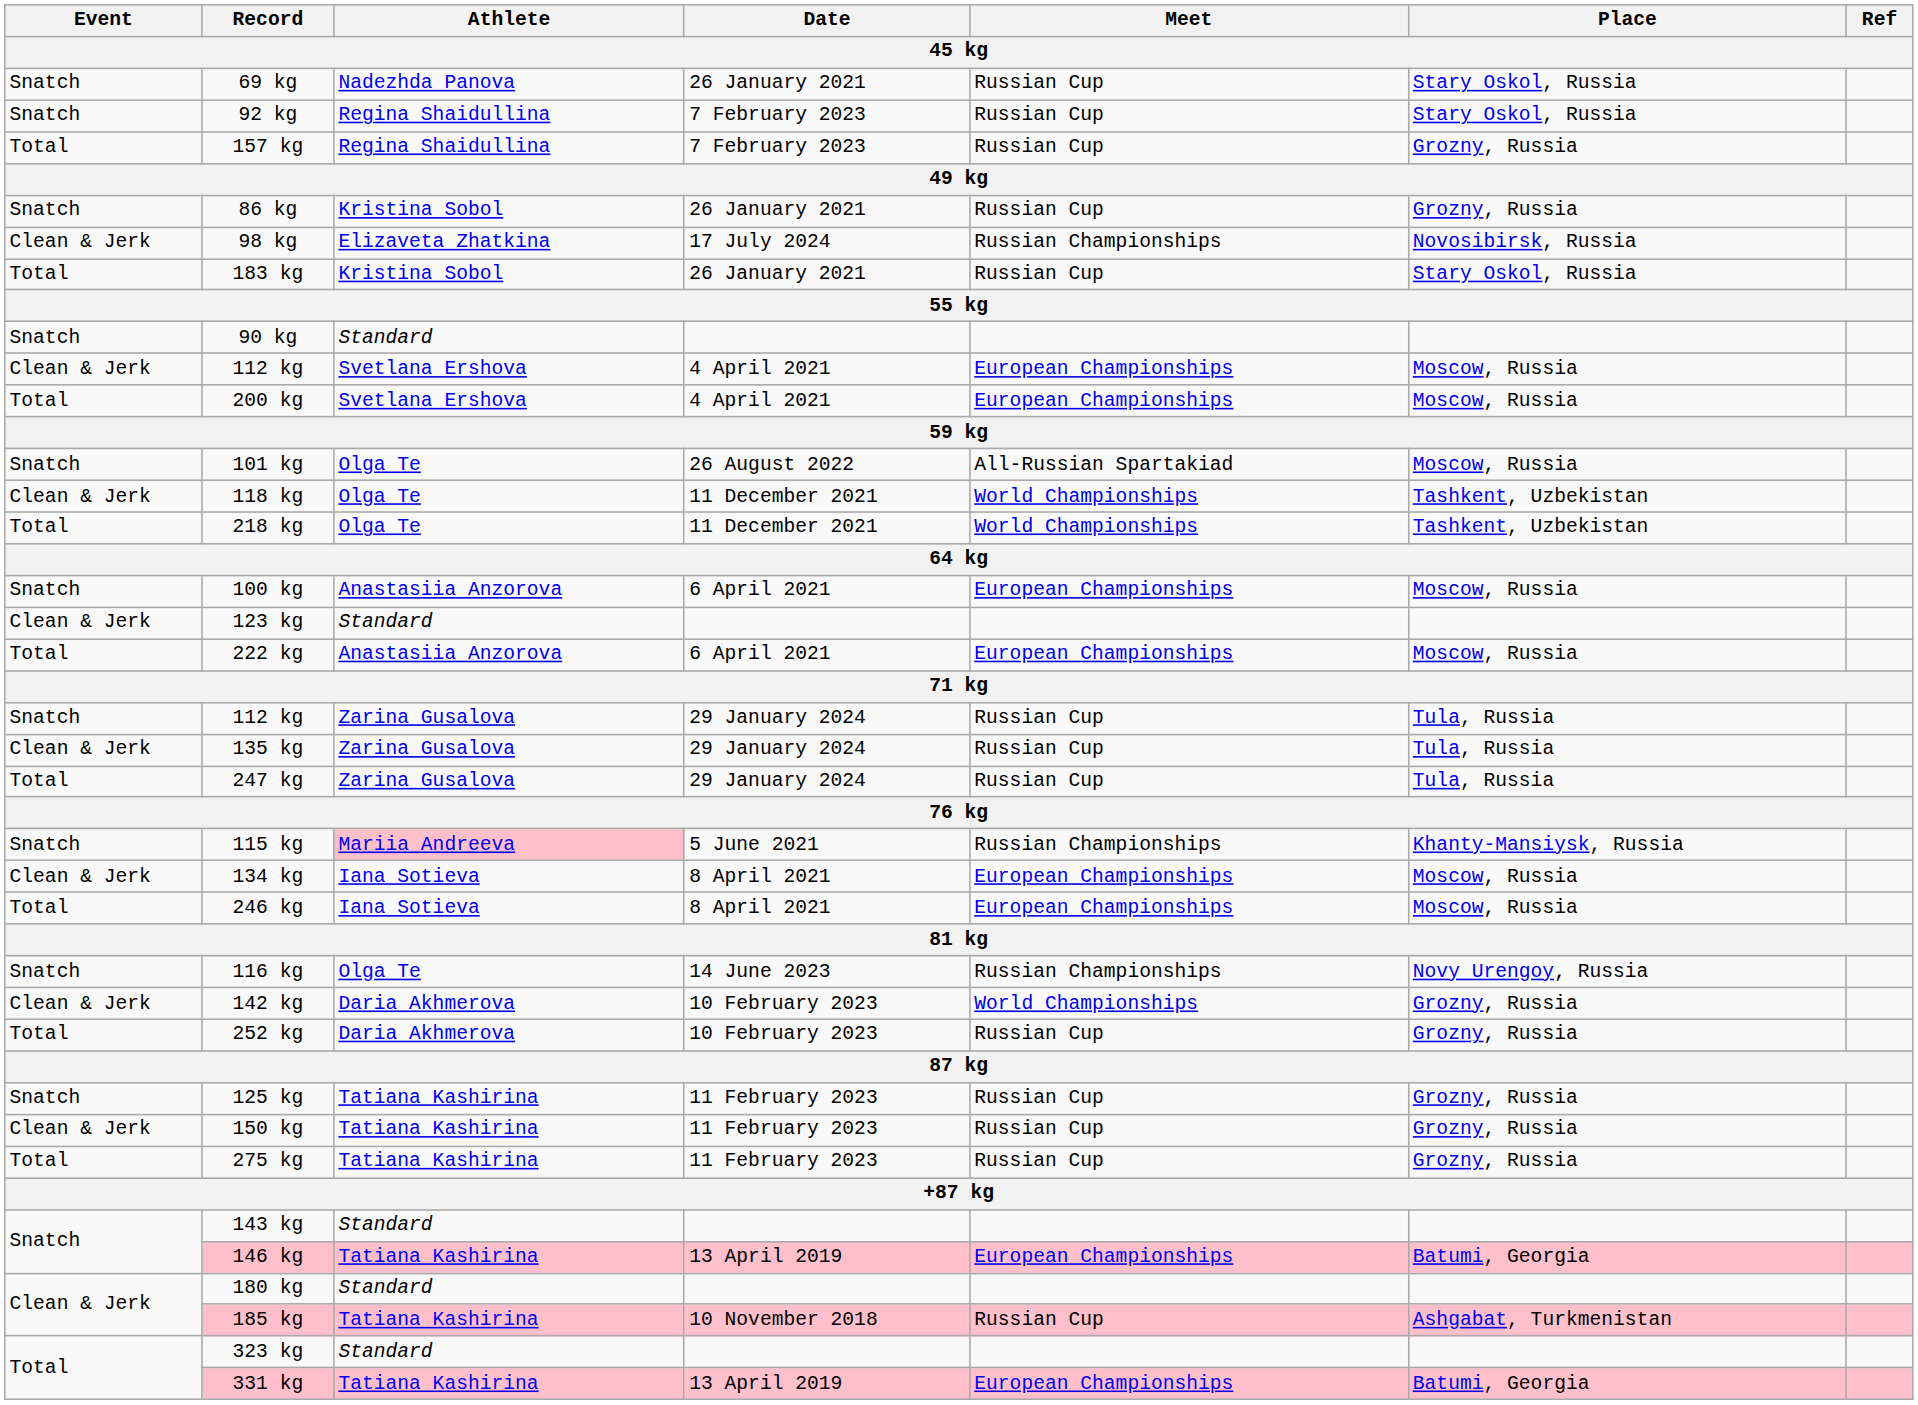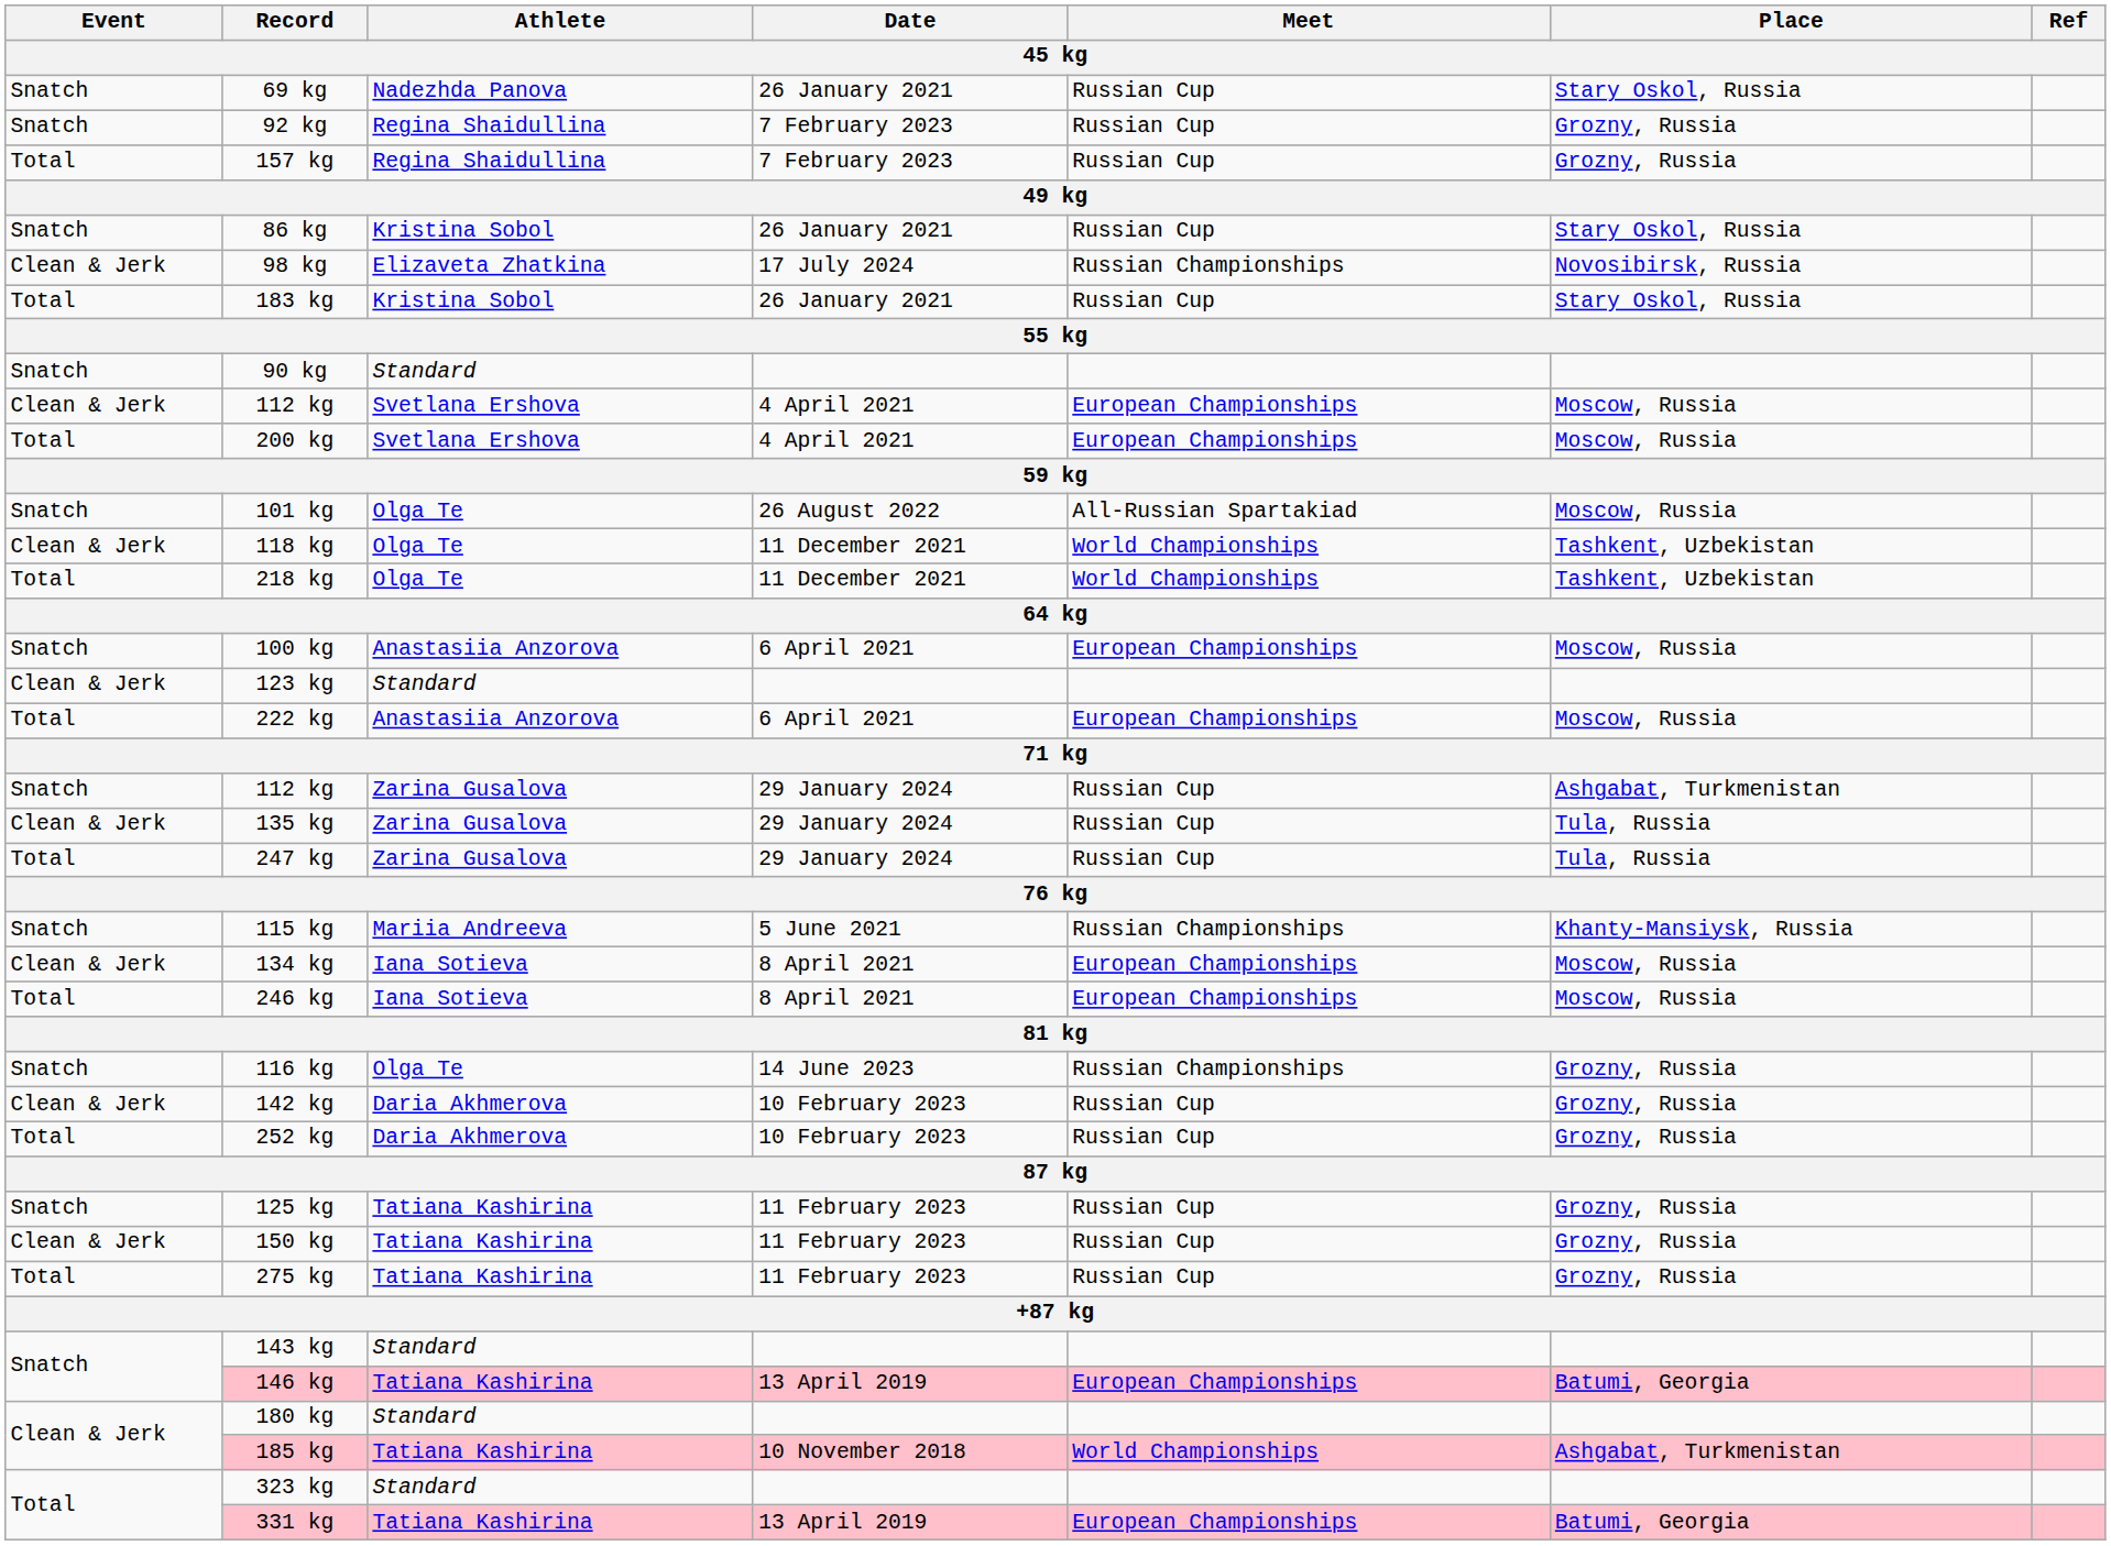92 kg | Place: Stary Oskol, Russia -> Grozny, Russia
86 kg | Place: Grozny, Russia -> Stary Oskol, Russia
112 kg / 29 January 2024 | Place: Tula, Russia -> Ashgabat, Turkmenistan
115 kg | Athlete: pink background -> no background
116 kg | Place: Novy Urengoy, Russia -> Grozny, Russia
142 kg | Meet: World Championships -> Russian Cup
185 kg | Meet: Russian Cup -> World Championships
